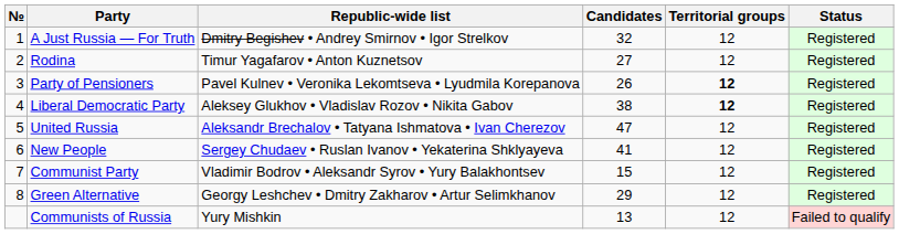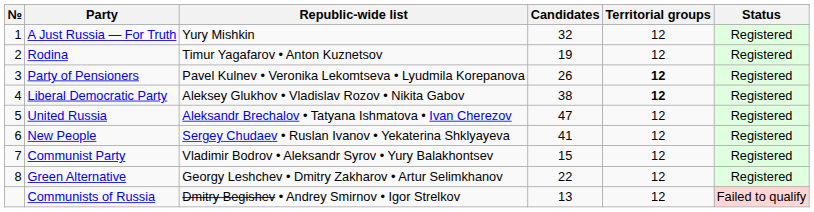A Just Russia — For Truth | Republic-wide list: Dmitry Begishev • Andrey Smirnov • Igor Strelkov -> Yury Mishkin
Rodina | Candidates: 27 -> 19
Green Alternative | Candidates: 29 -> 22
Communists of Russia | Republic-wide list: Yury Mishkin -> Dmitry Begishev • Andrey Smirnov • Igor Strelkov
